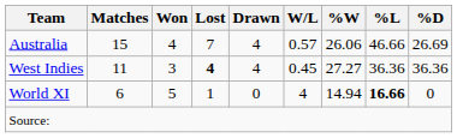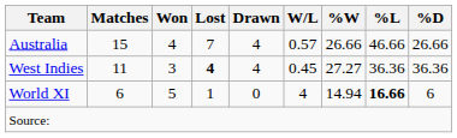Australia | %W: 26.06 -> 26.66
Australia | %D: 26.69 -> 26.66
World XI | %D: 0 -> 6
